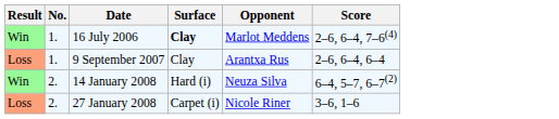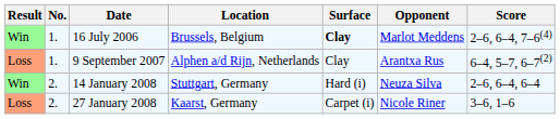+ column: Location | Brussels, Belgium | Alphen a/d Rijn, Netherlands | Stuttgart, Germany | Kaarst, Germany
9 September 2007 | Score: 2–6, 6–4, 6–4 -> 6–4, 5–7, 6–7(2)
14 January 2008 | Score: 6–4, 5–7, 6–7(2) -> 2–6, 6–4, 6–4
